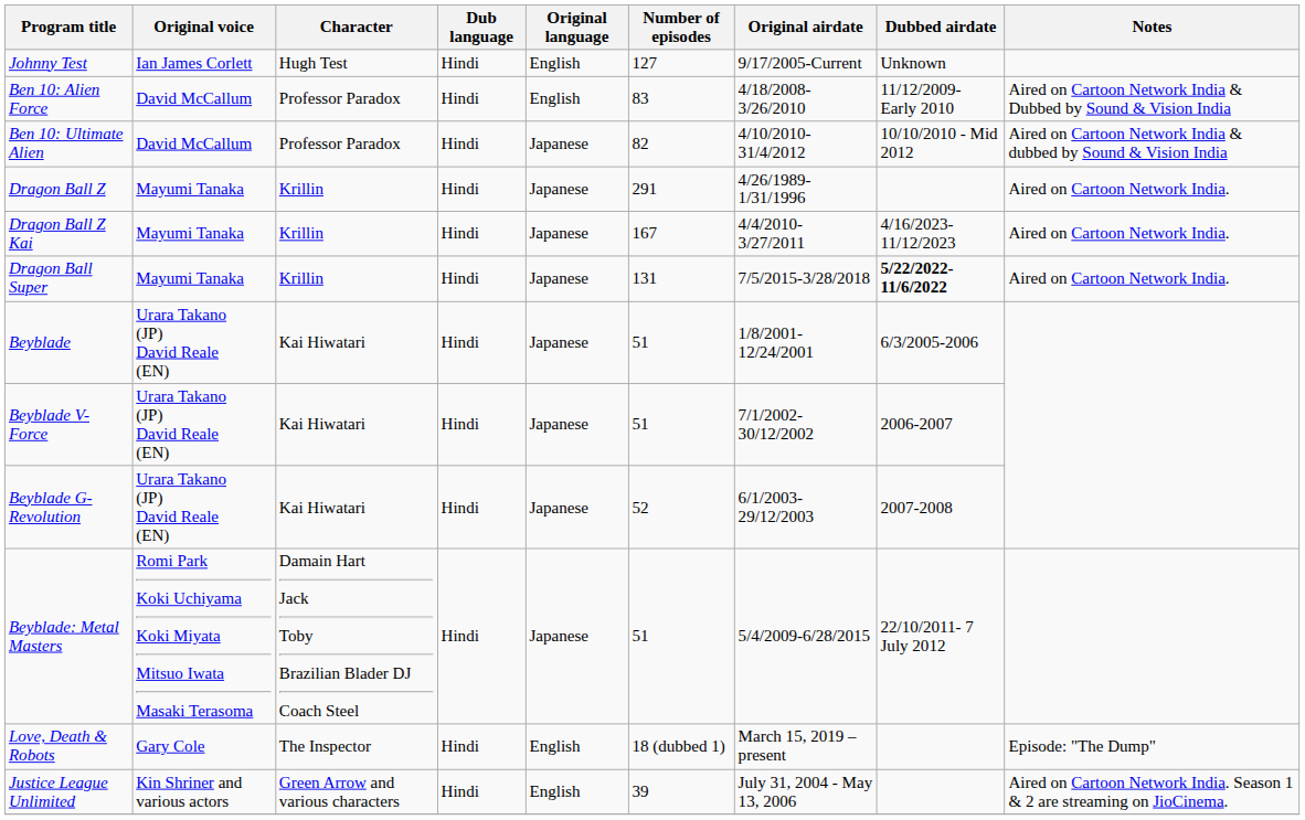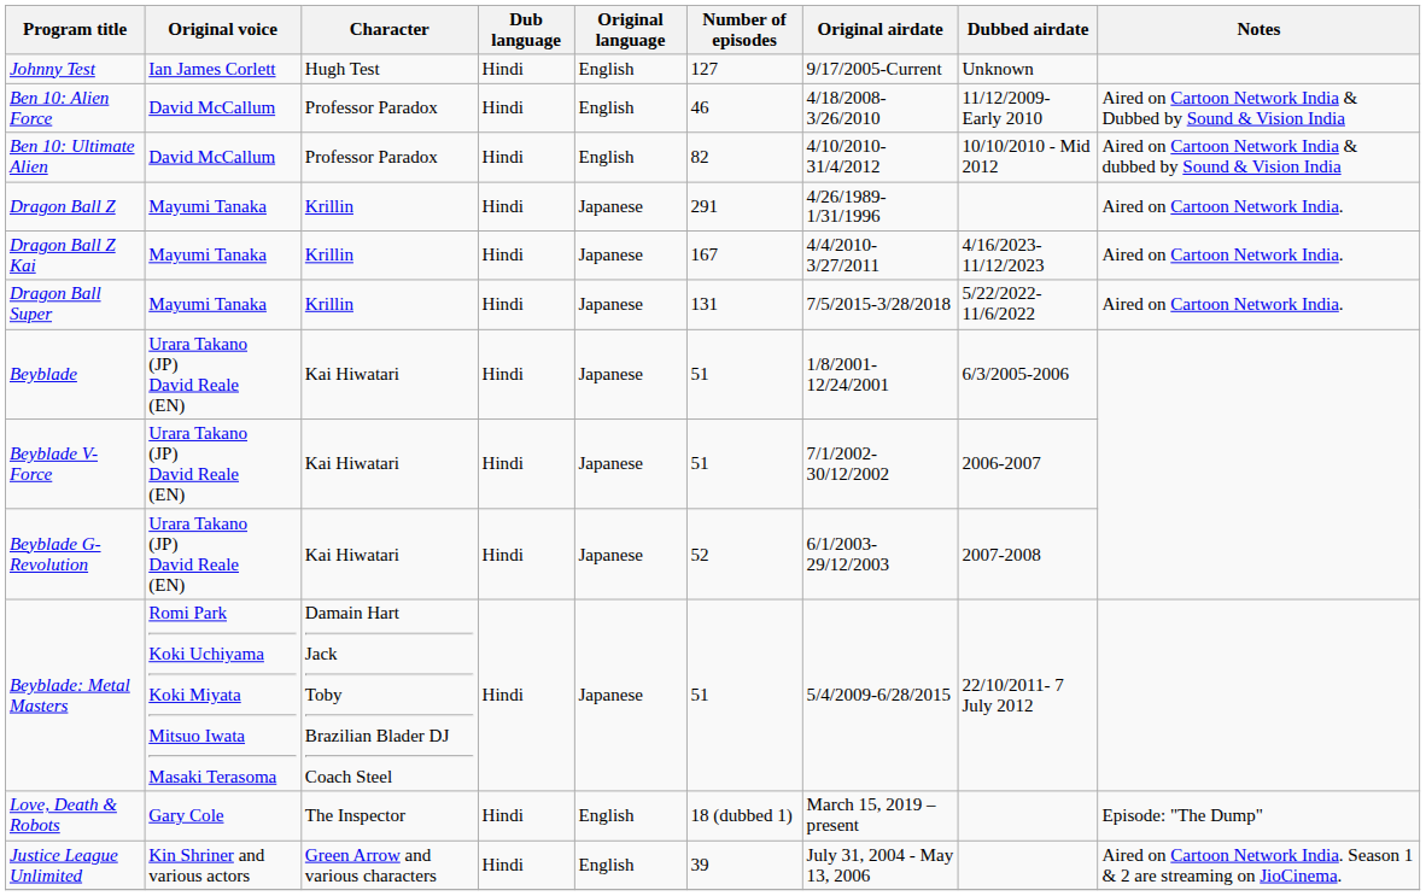Ben 10: Alien Force | Number of episodes: 83 -> 46
Ben 10: Ultimate Alien | Original language: Japanese -> English
Dragon Ball Super | Dubbed airdate: bold -> normal
